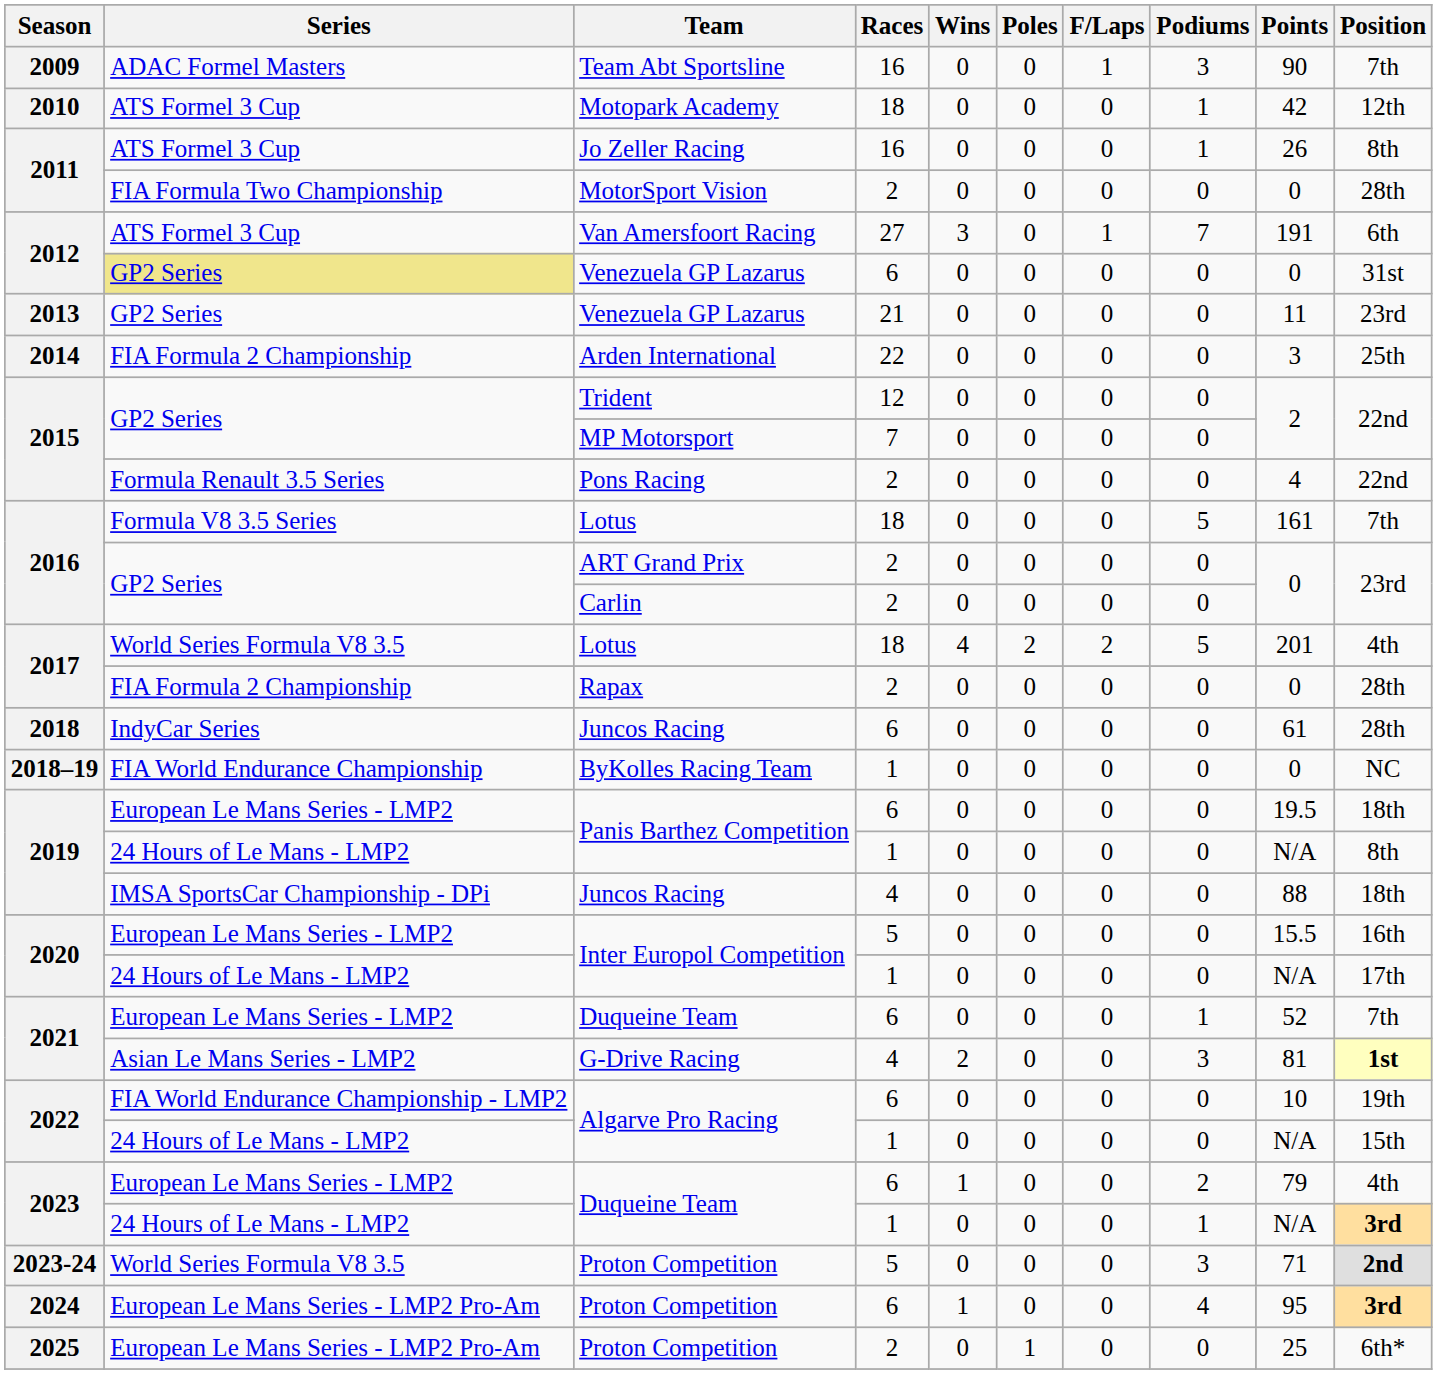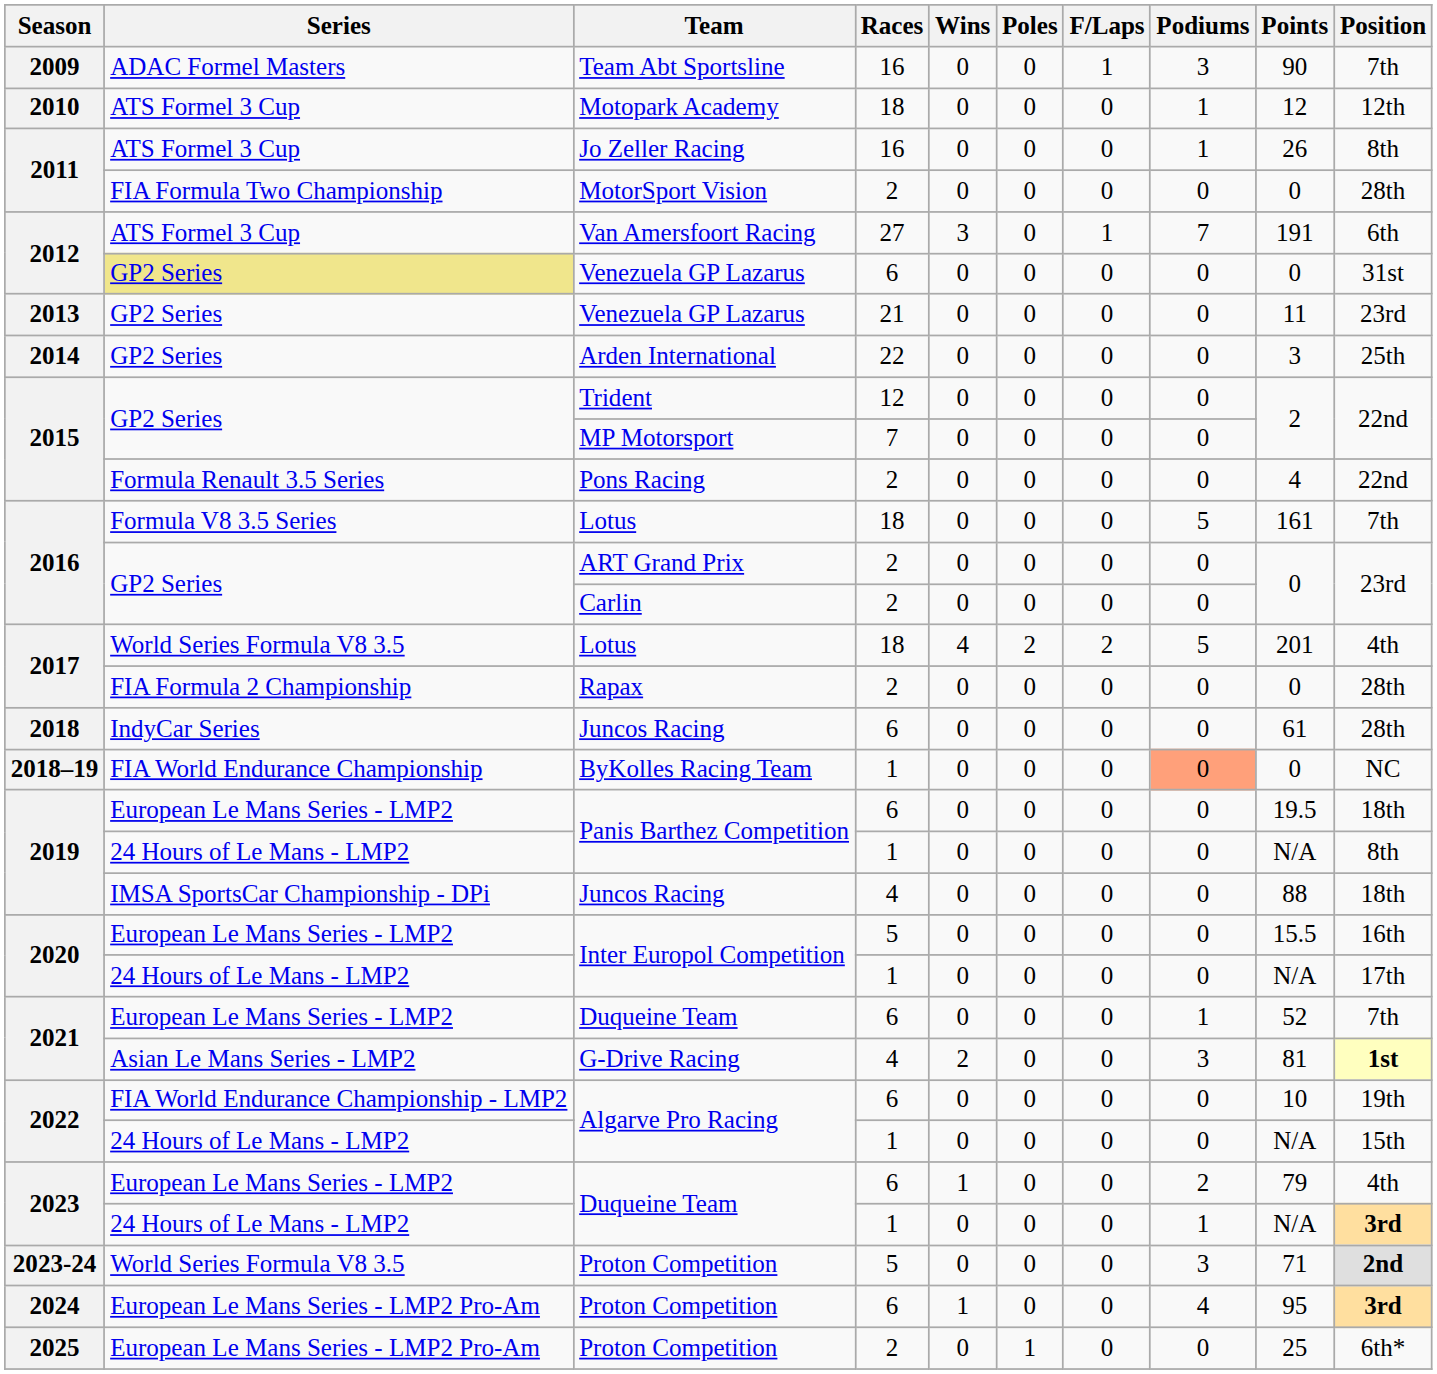Motopark Academy | Points: 42 -> 12
Arden International | Series: FIA Formula 2 Championship -> GP2 Series
ByKolles Racing Team | Podiums: no background -> lightsalmon background
